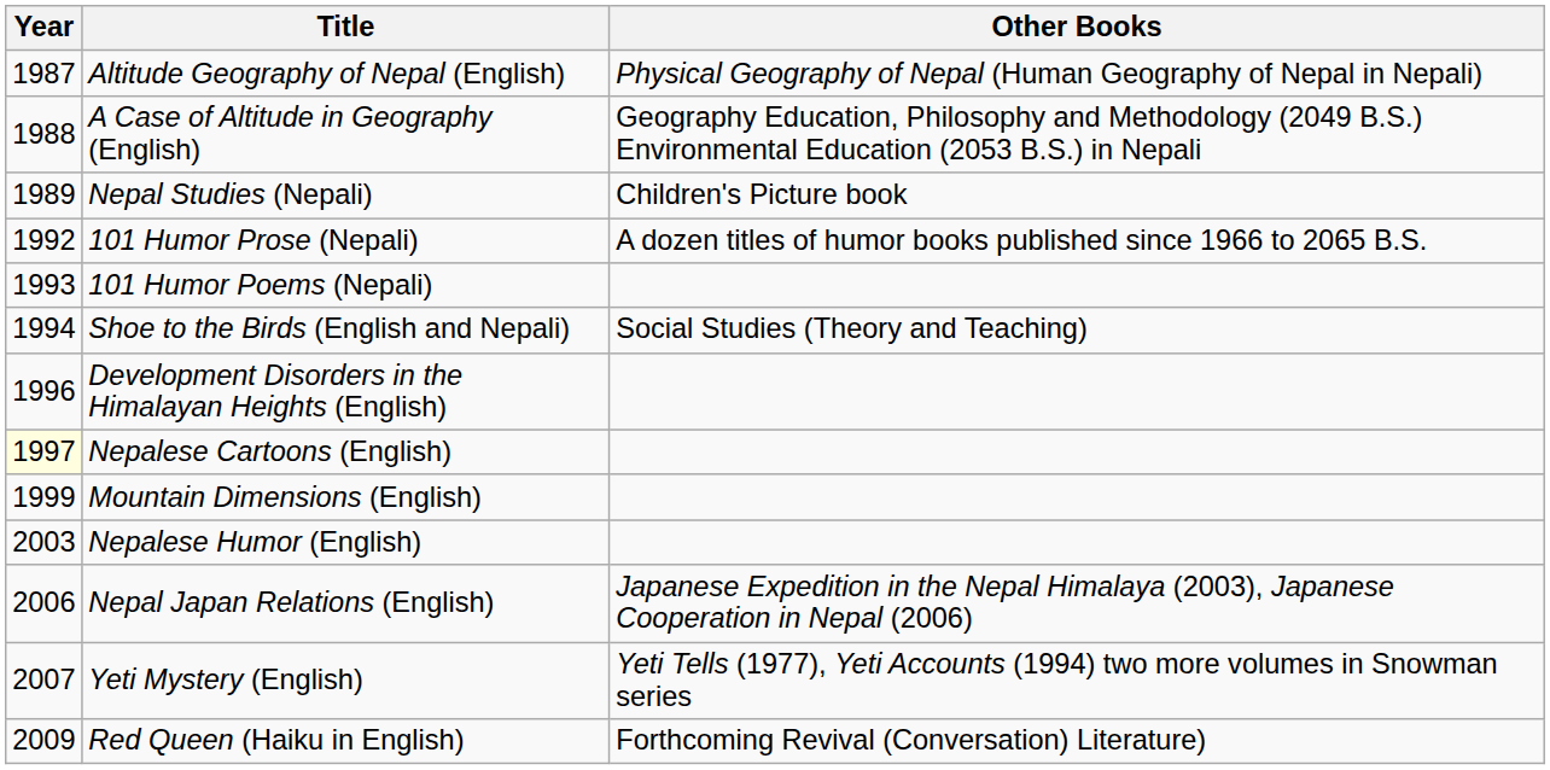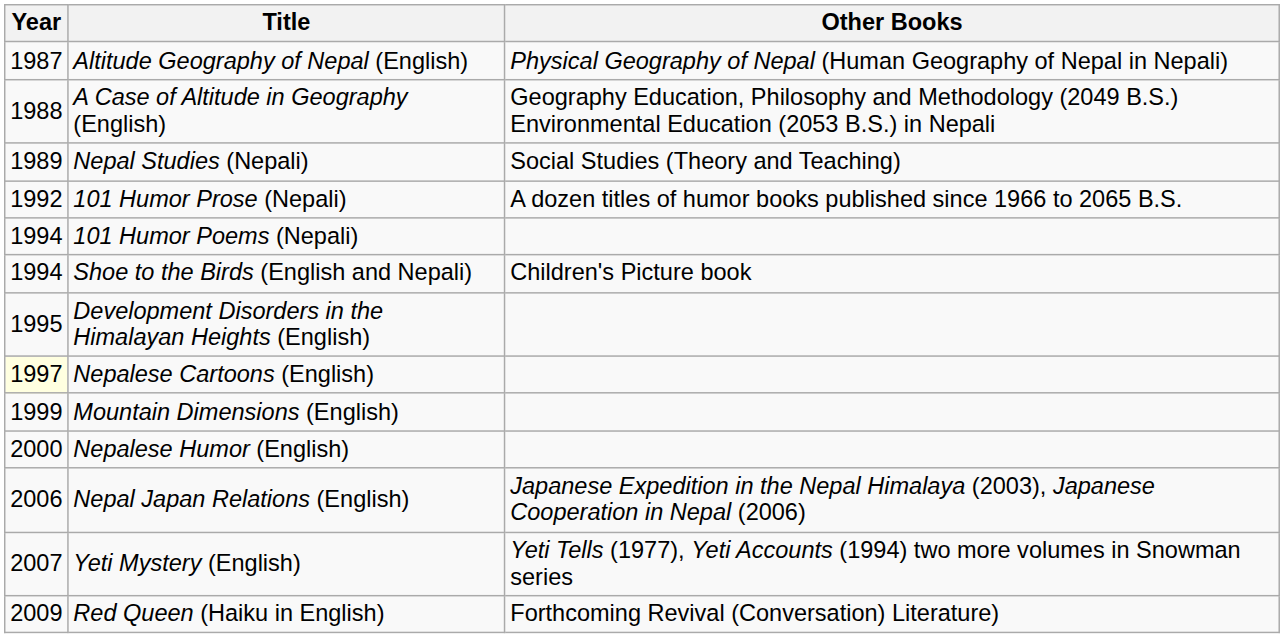Nepal Studies (Nepali) | Other Books: Children's Picture book -> Social Studies (Theory and Teaching)
101 Humor Poems (Nepali) | Year: 1993 -> 1994
Shoe to the Birds (English and Nepali) | Other Books: Social Studies (Theory and Teaching) -> Children's Picture book
Development Disorders in the Himalayan Heights (English) | Year: 1996 -> 1995
Nepalese Humor (English) | Year: 2003 -> 2000
